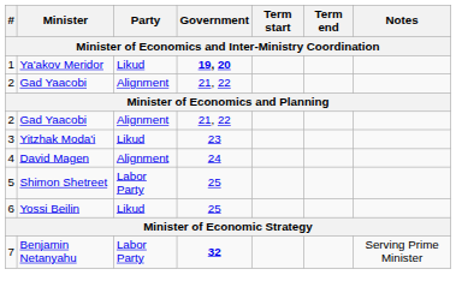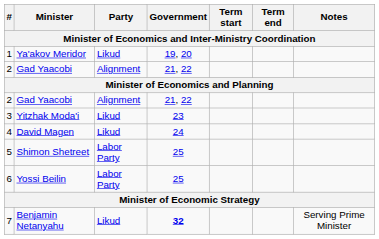1 | Government: bold -> normal
4 | Party: Alignment -> Likud
6 | Party: Likud -> Labor Party
7 | Party: Labor Party -> Likud
